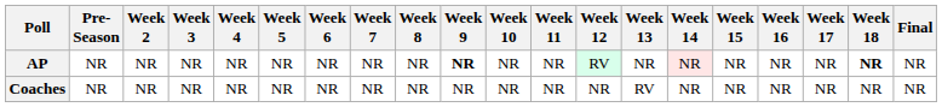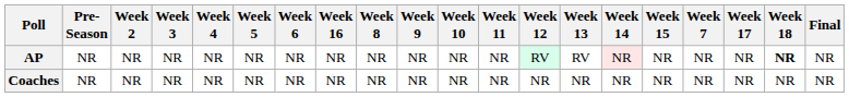columns swapped: Week 7 <-> Week 16
AP | Week 9: bold -> normal
AP | Week 13: NR -> RV
Coaches | Week 13: RV -> NR
